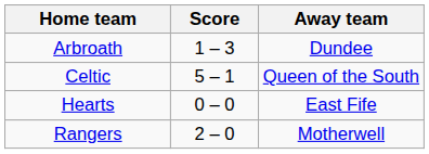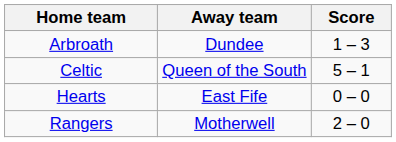columns swapped: Score <-> Away team
